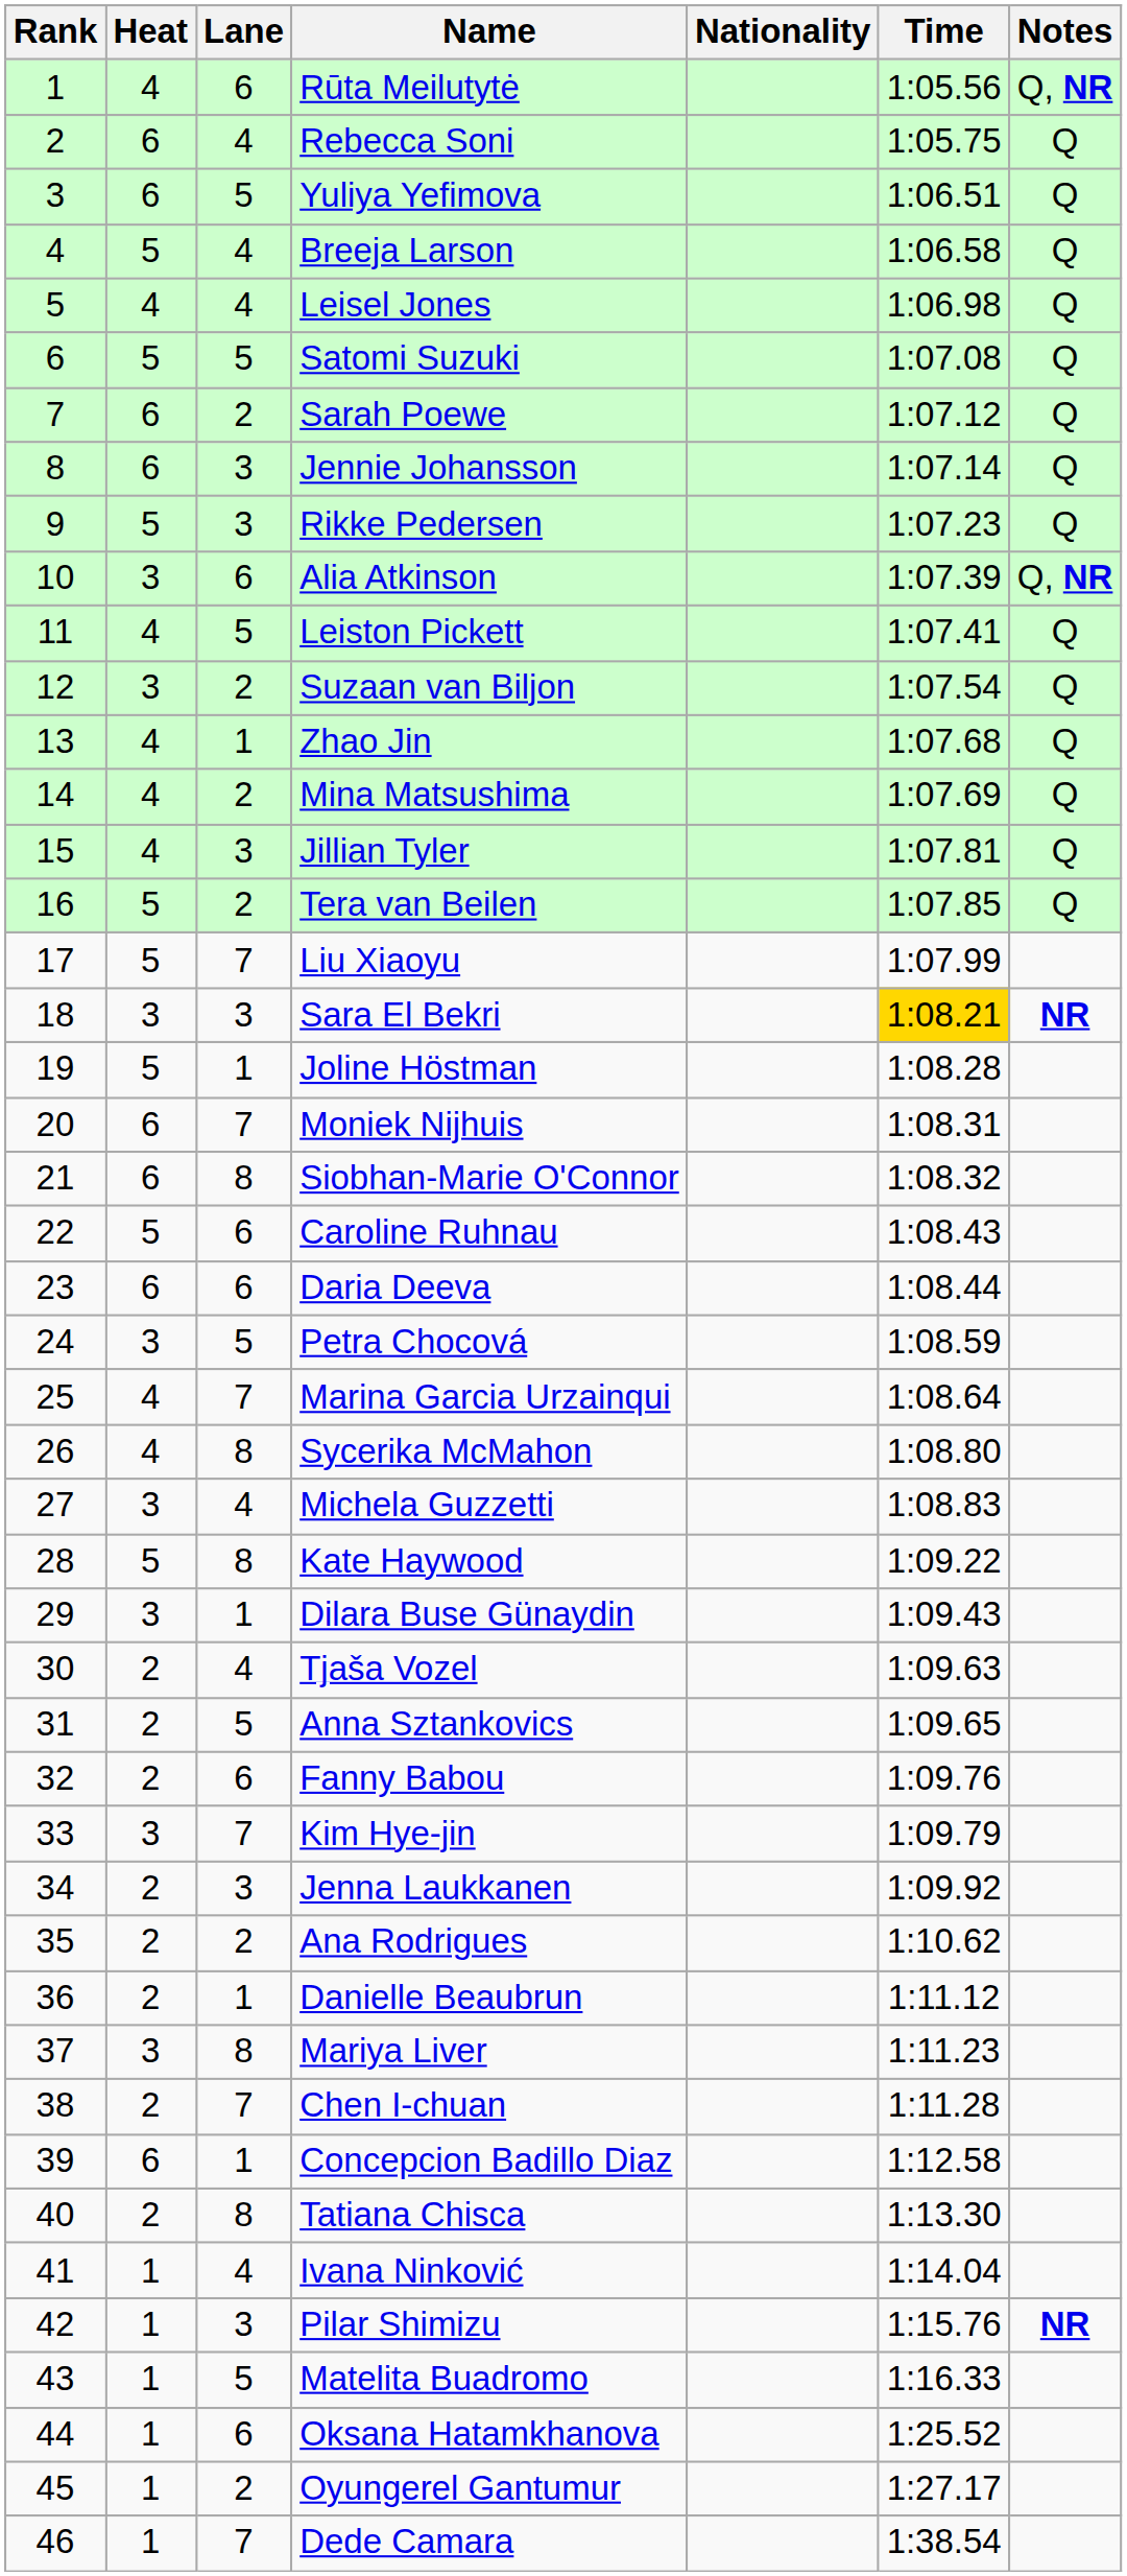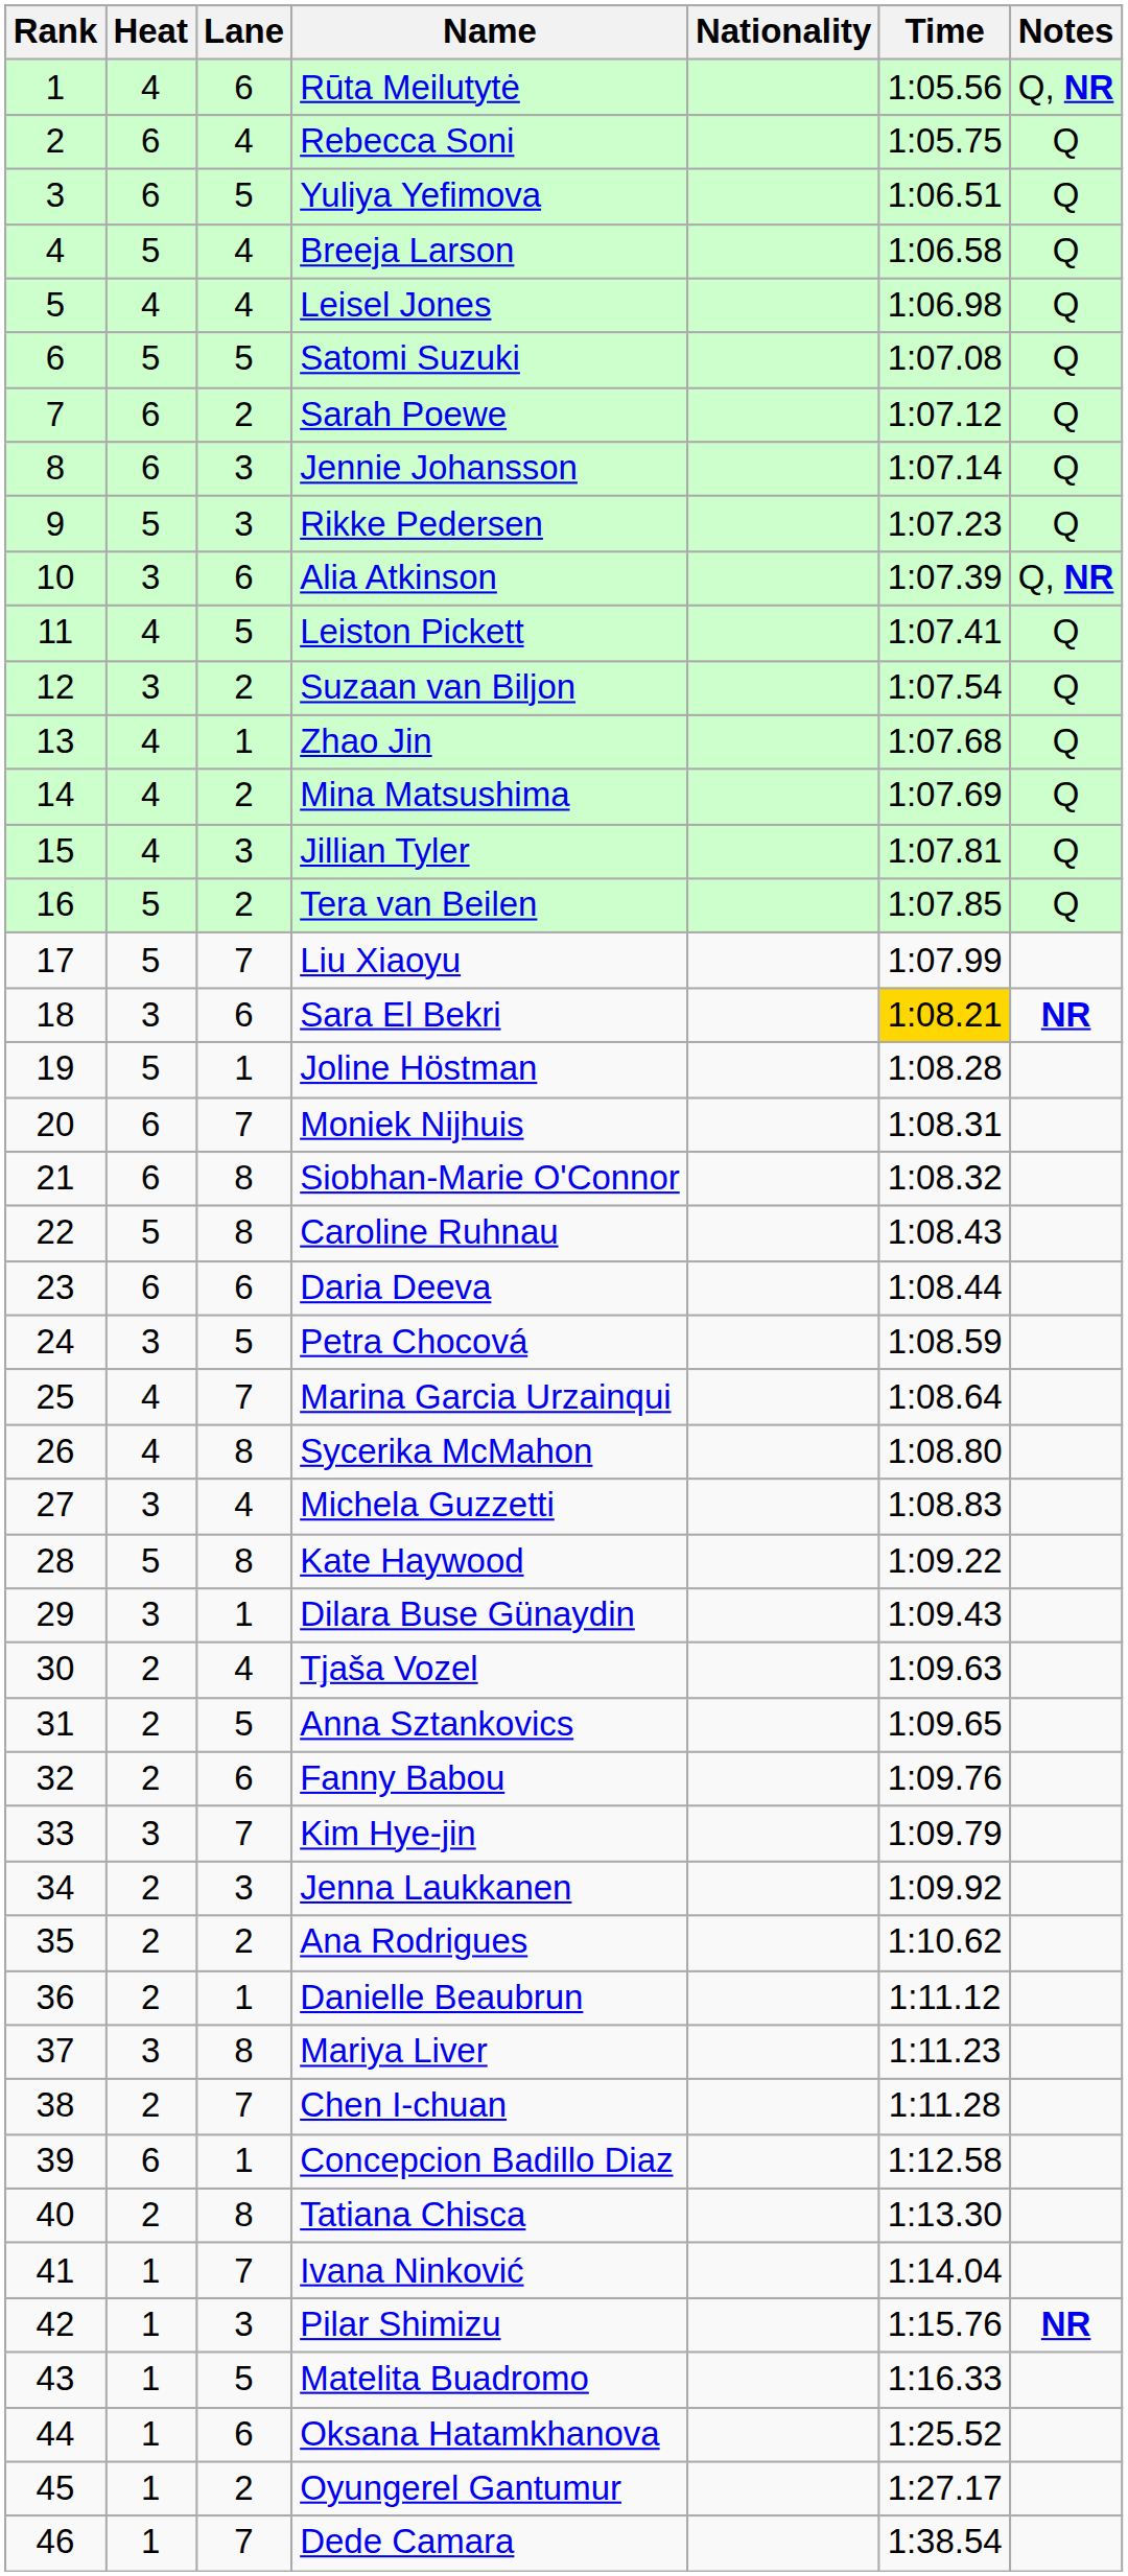Sara El Bekri | Lane: 3 -> 6
Caroline Ruhnau | Lane: 6 -> 8
Ivana Ninković | Lane: 4 -> 7
